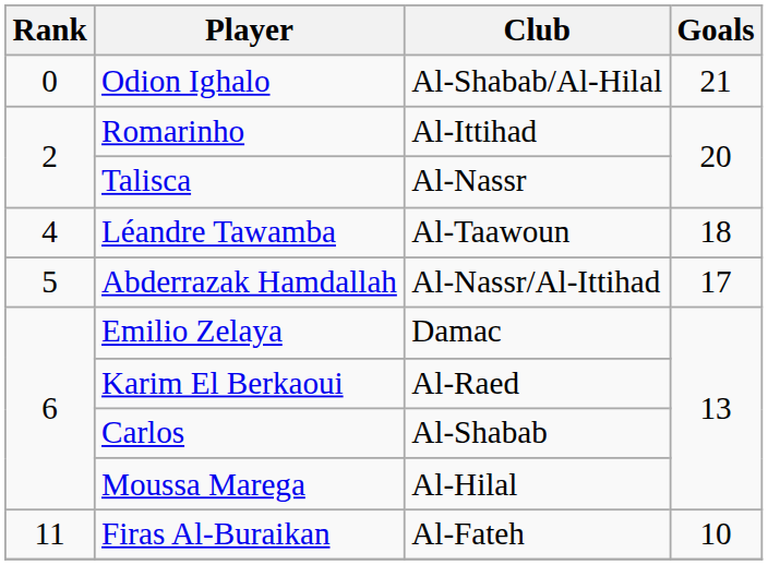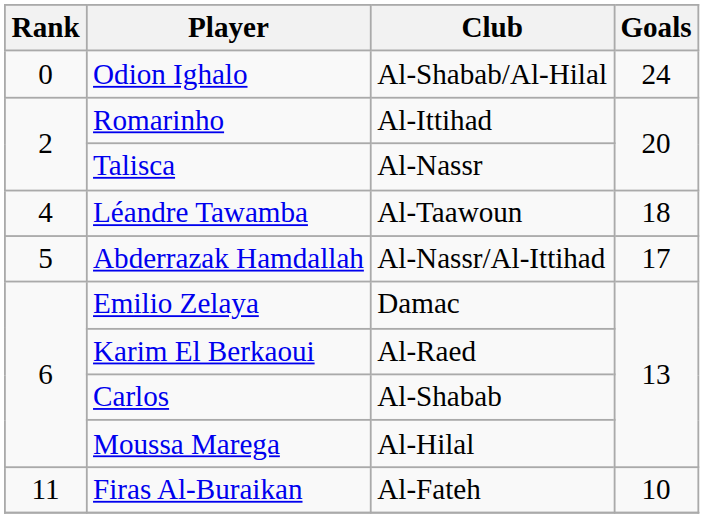Odion Ighalo | Goals: 21 -> 24
